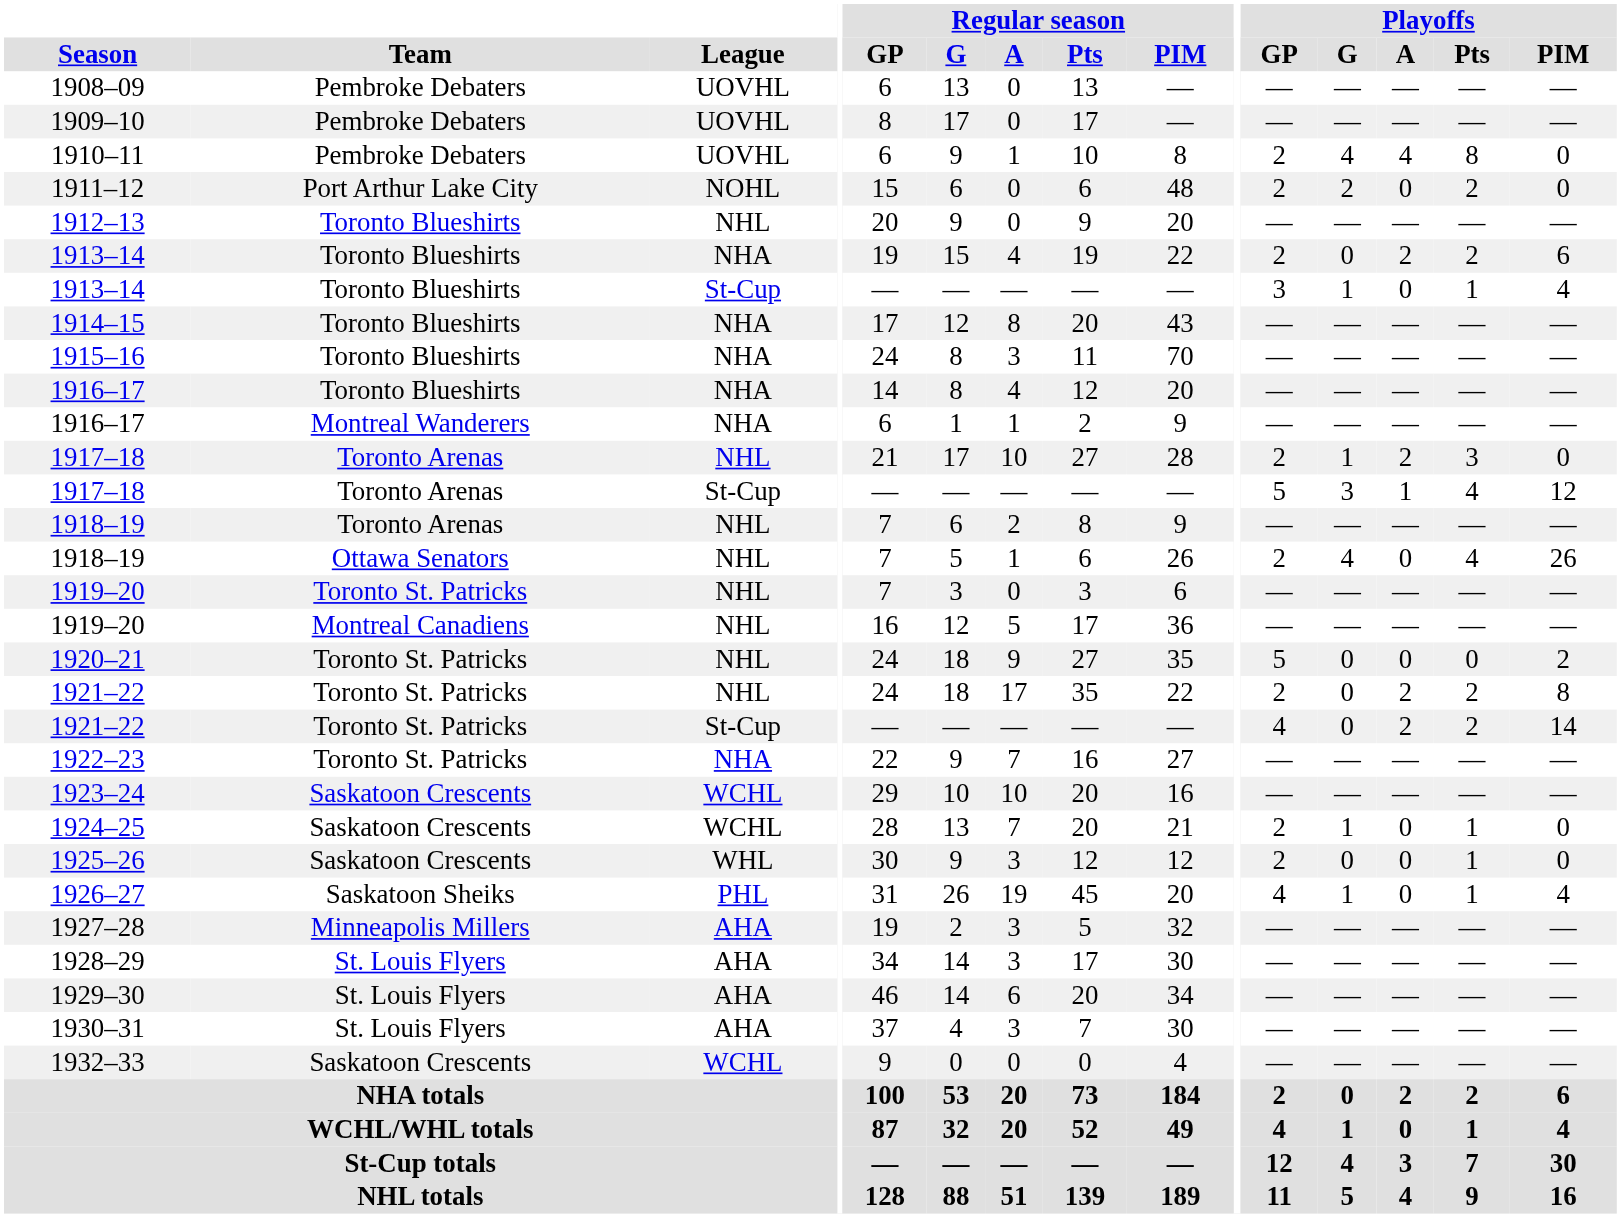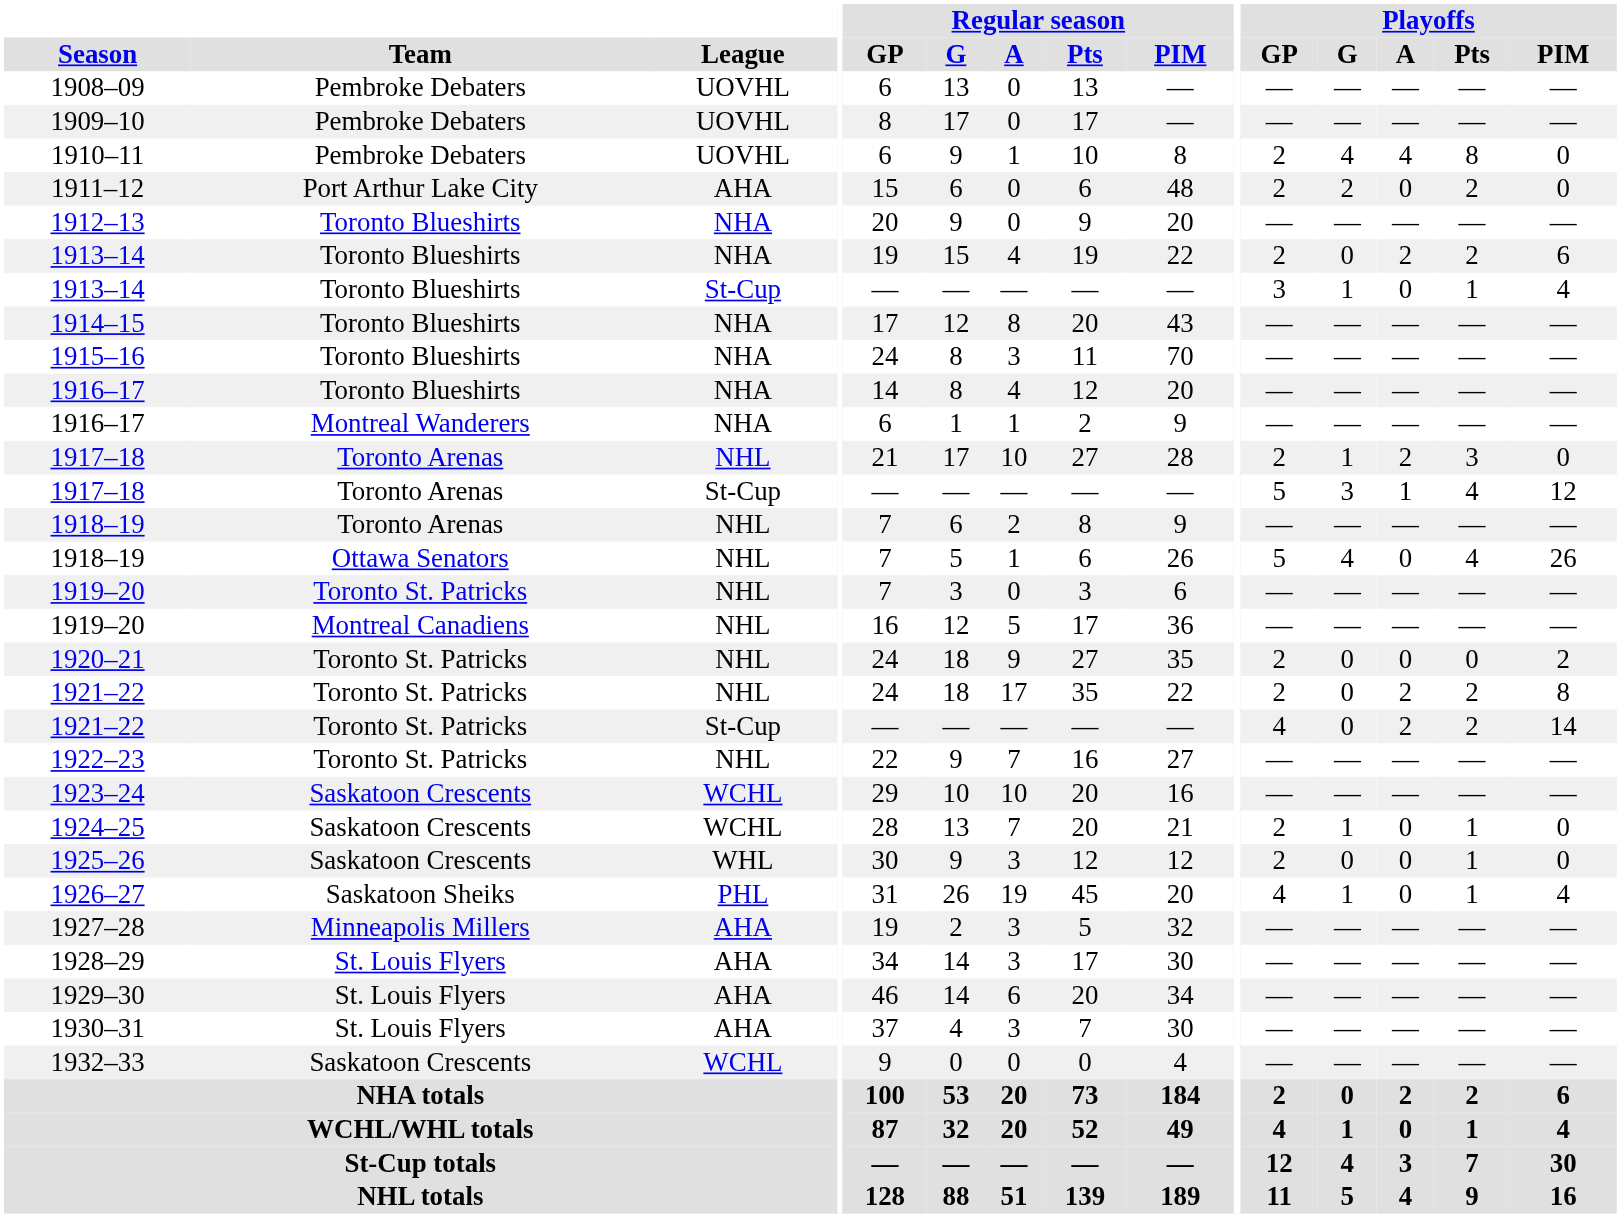1911–12 | League: NOHL -> AHA
1912–13 | League: NHL -> NHA
1918–19 / Ottawa Senators | Playoffs / GP: 2 -> 5
1920–21 | Playoffs / GP: 5 -> 2
1922–23 | League: NHA -> NHL
